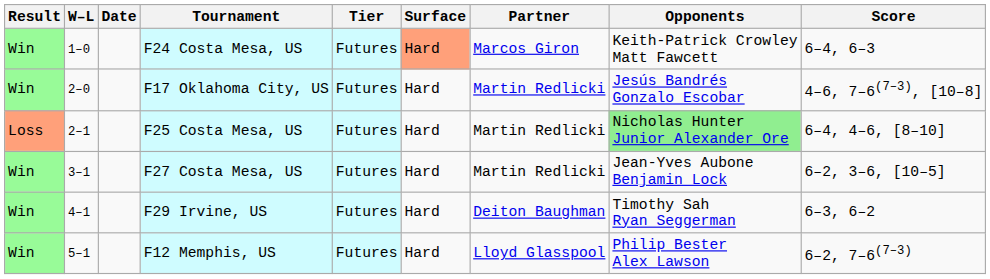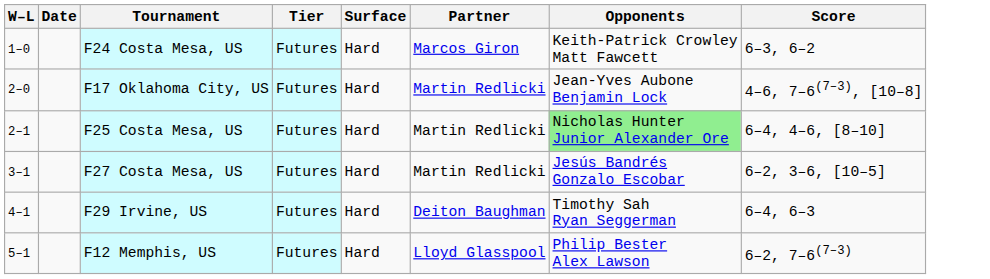- column: Result | Win | Win | Loss | Win | Win | Win
F24 Costa Mesa, US | Surface: lightsalmon background -> no background
F24 Costa Mesa, US | Score: 6–4, 6–3 -> 6–3, 6–2
F17 Oklahoma City, US | Opponents: Jesús Bandrés Gonzalo Escobar -> Jean-Yves Aubone Benjamin Lock
F27 Costa Mesa, US | Opponents: Jean-Yves Aubone Benjamin Lock -> Jesús Bandrés Gonzalo Escobar
F29 Irvine, US | Score: 6–3, 6–2 -> 6–4, 6–3
